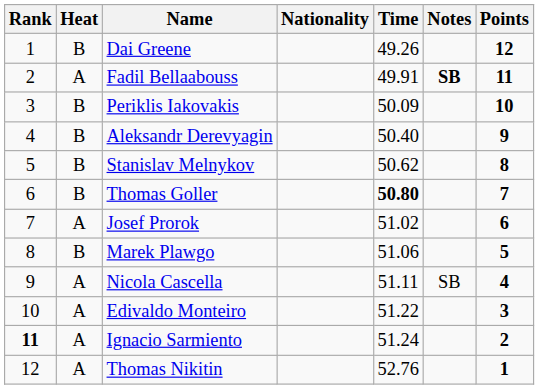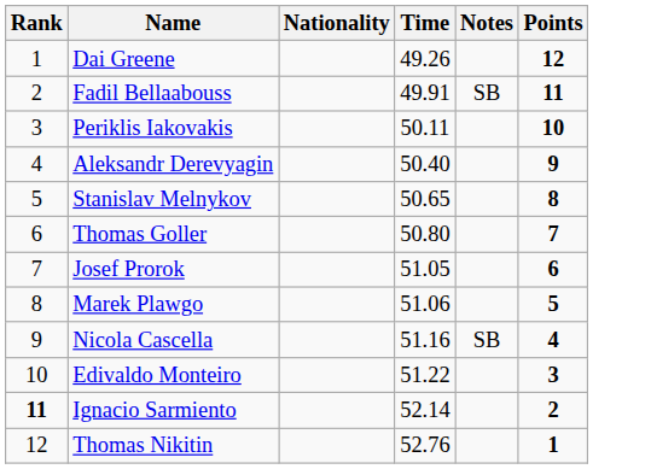- column: Heat | B | A | B | B | B | B | A | B | A | A | A | A
Fadil Bellaabouss | Notes: bold -> normal
Periklis Iakovakis | Time: 50.09 -> 50.11
Stanislav Melnykov | Time: 50.62 -> 50.65
Thomas Goller | Time: bold -> normal
Josef Prorok | Time: 51.02 -> 51.05
Nicola Cascella | Time: 51.11 -> 51.16
Ignacio Sarmiento | Time: 51.24 -> 52.14
